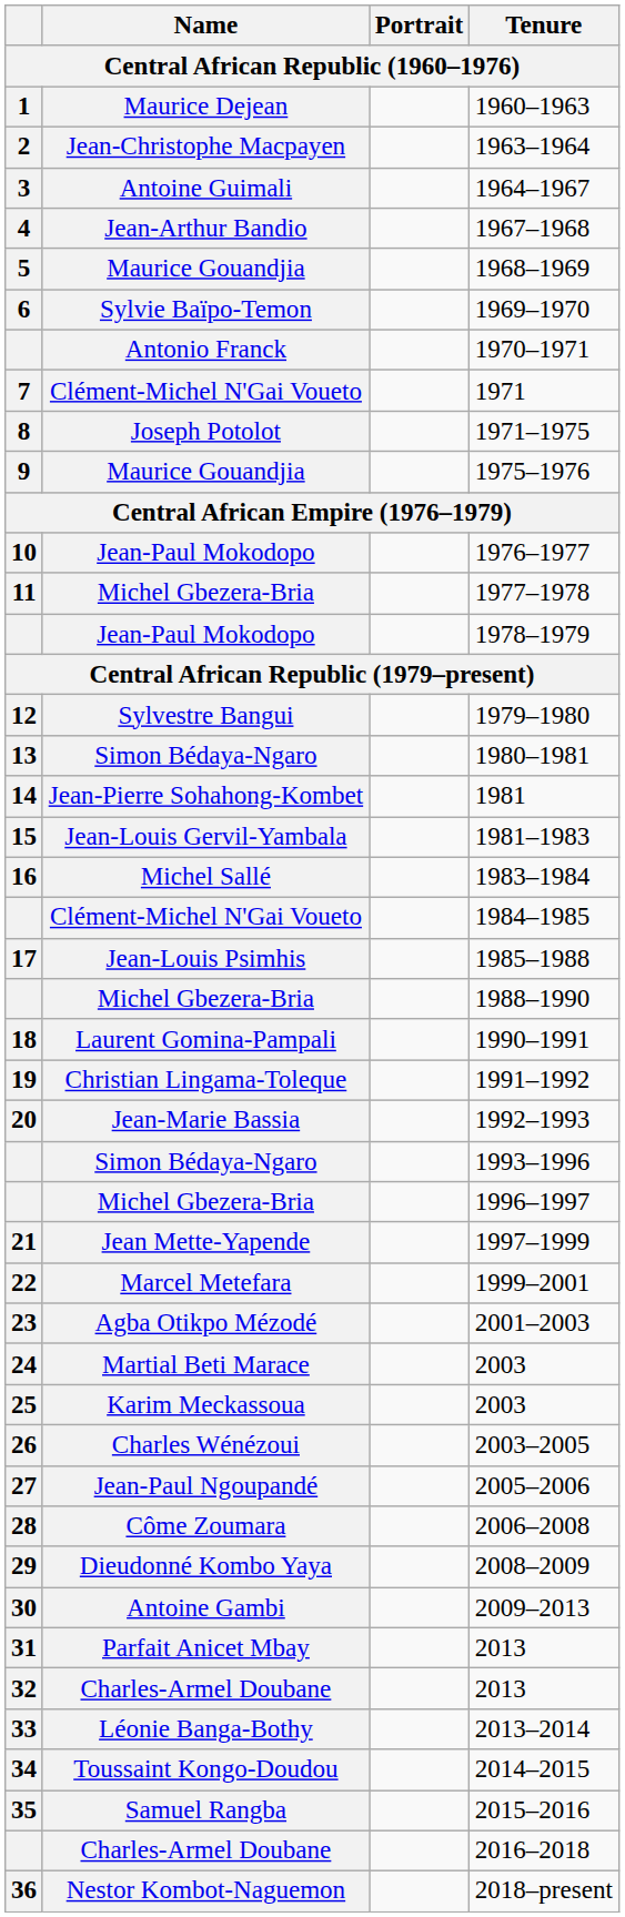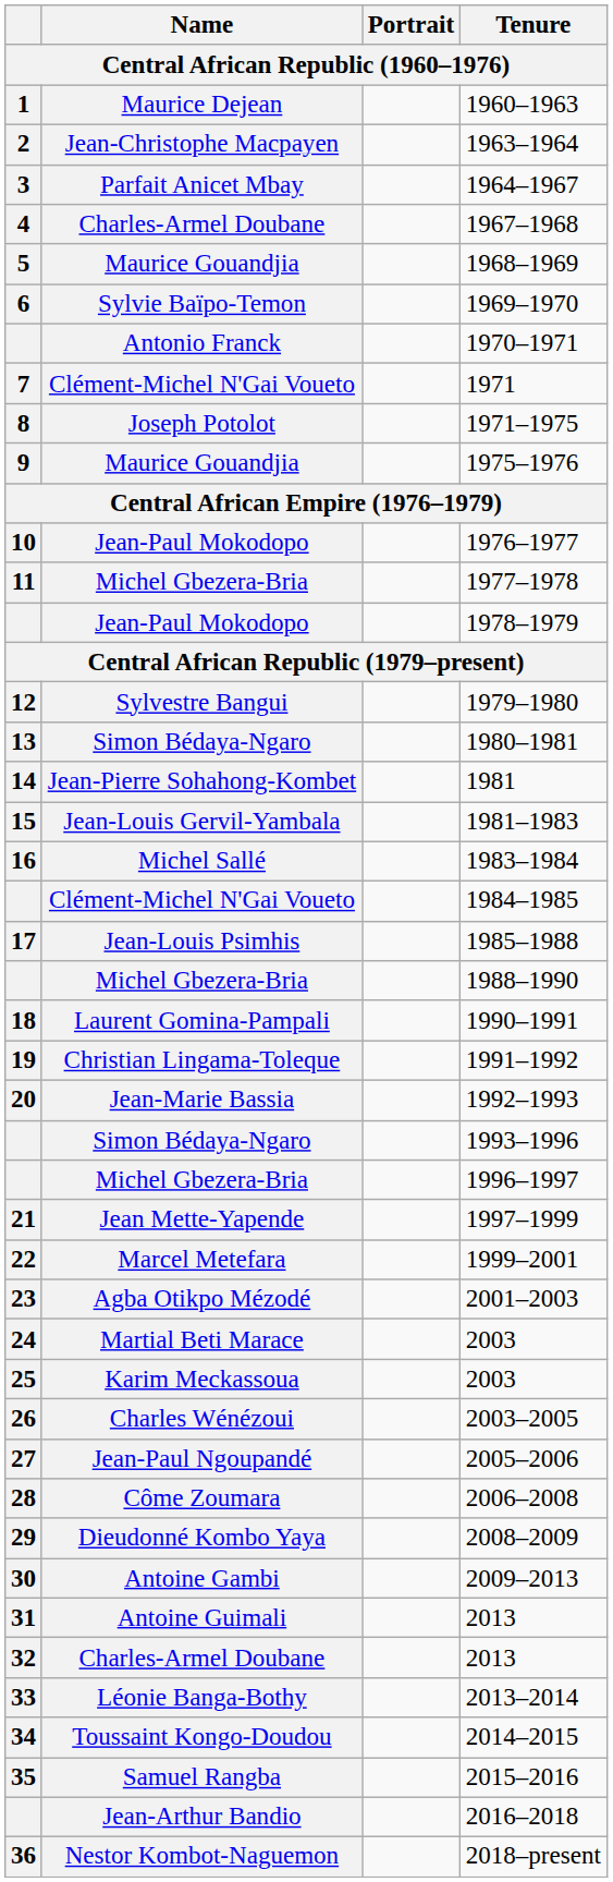1964–1967 | Name: Antoine Guimali -> Parfait Anicet Mbay
1967–1968 | Name: Jean-Arthur Bandio -> Charles-Armel Doubane
31 / 2013 | Name: Parfait Anicet Mbay -> Antoine Guimali
2016–2018 | Name: Charles-Armel Doubane -> Jean-Arthur Bandio
